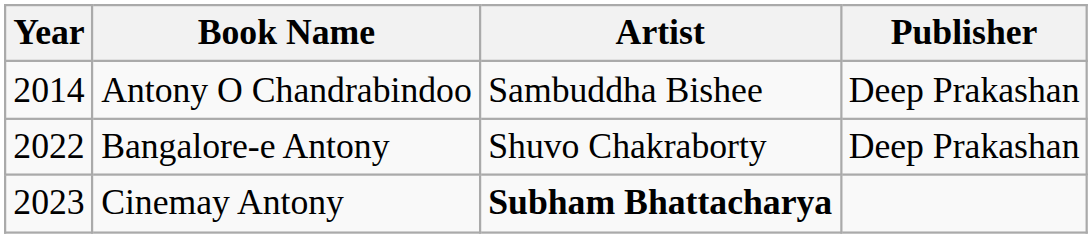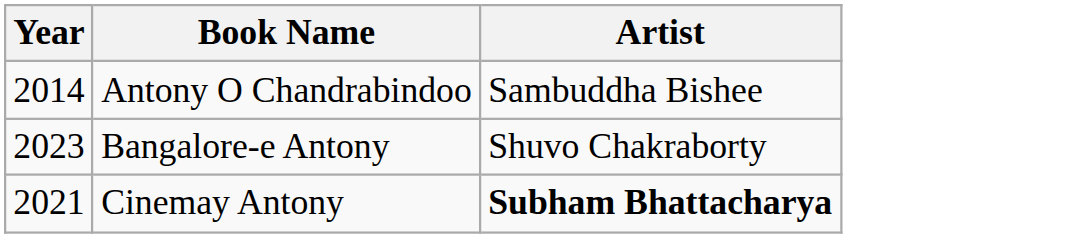- column: Publisher | Deep Prakashan | Deep Prakashan
Bangalore-e Antony | Year: 2022 -> 2023
Cinemay Antony | Year: 2023 -> 2021
